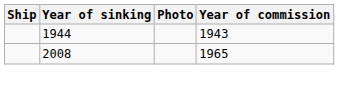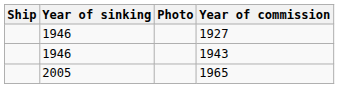+ row: 1946 | 1927
1943 | Year of sinking: 1944 -> 1946
1965 | Year of sinking: 2008 -> 2005
